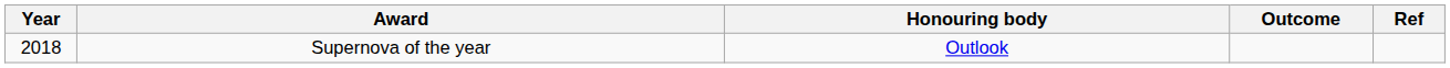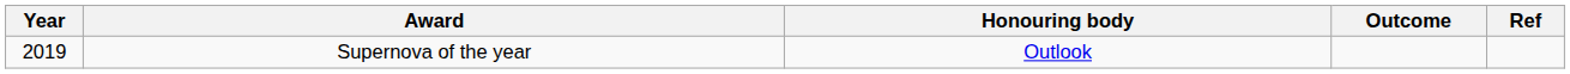Supernova of the year | Year: 2018 -> 2019
